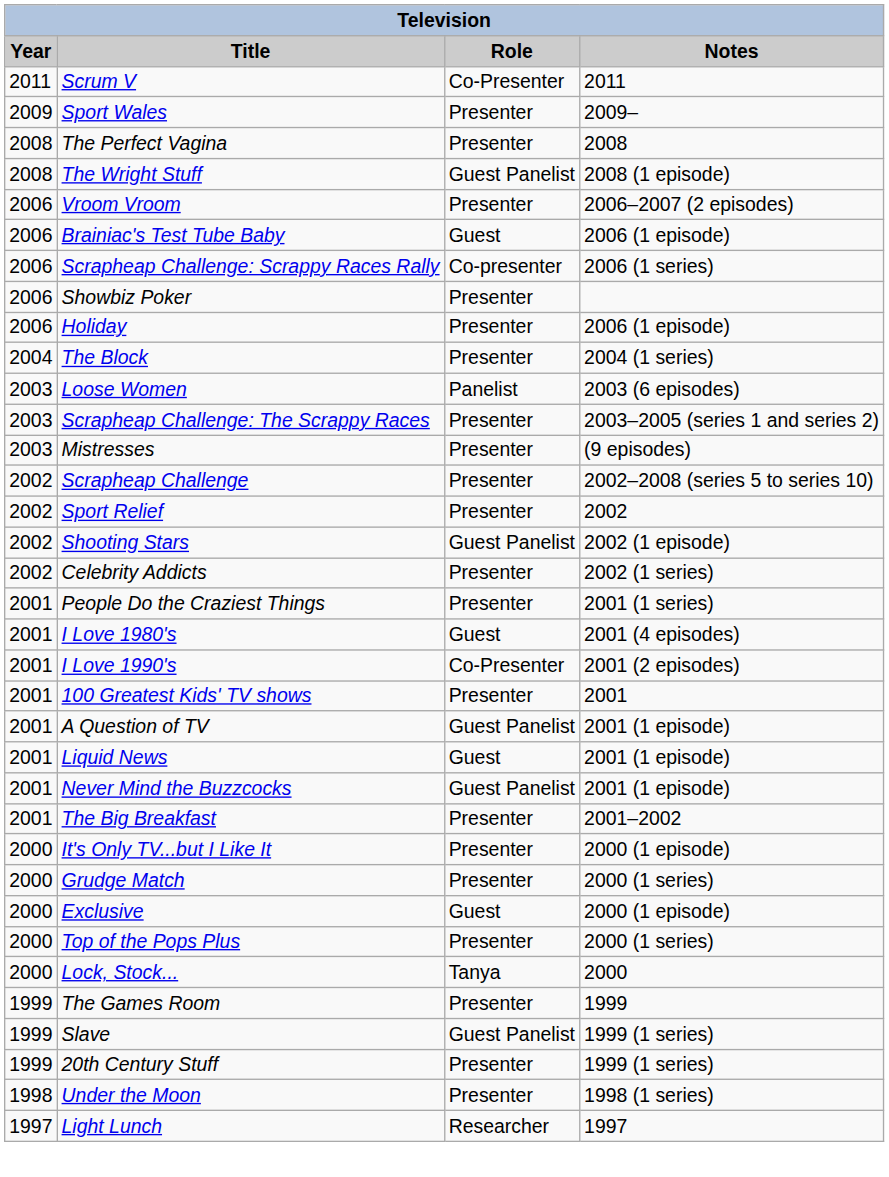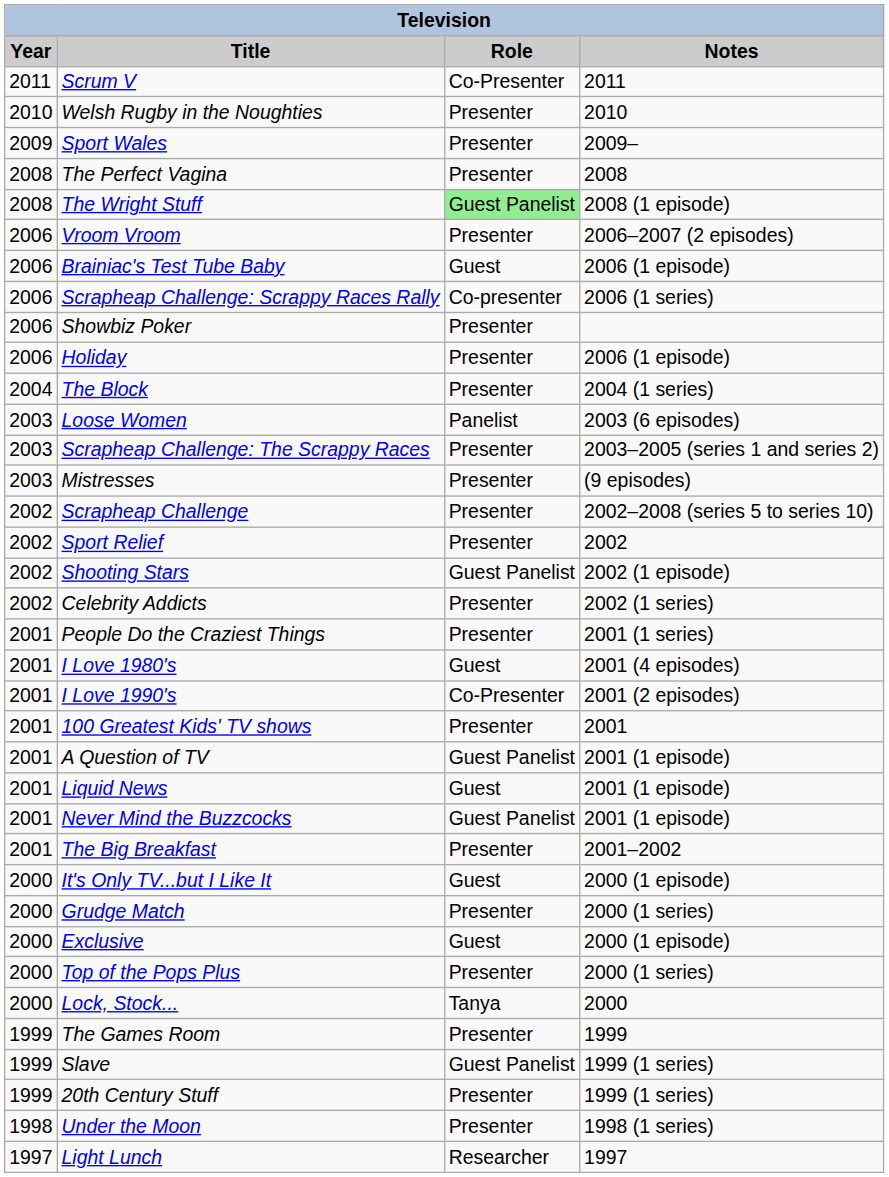+ row: 2010 | Welsh Rugby in the Noughties | Presenter | 2010
The Wright Stuff | Role: no background -> lightgreen background
It's Only TV...but I Like It | Role: Presenter -> Guest
